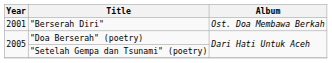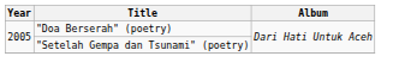- row: 2001 | "Berserah Diri" | Ost. Doa Membawa Berkah
